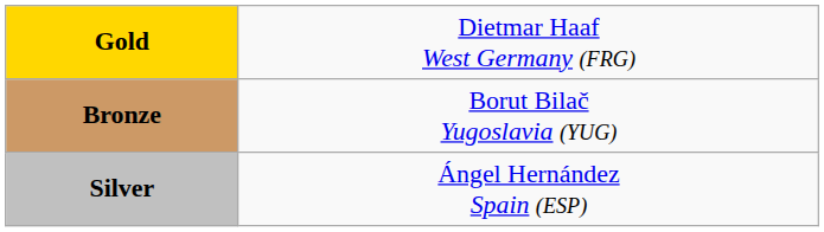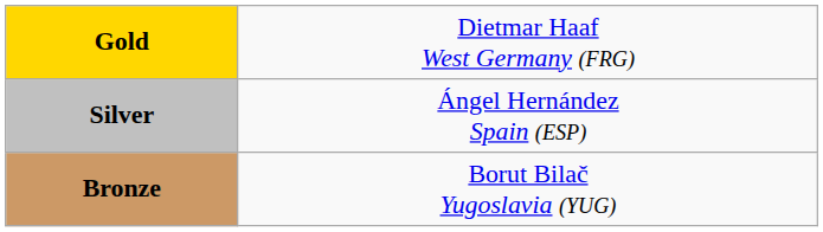rows swapped: Silver <-> Bronze
